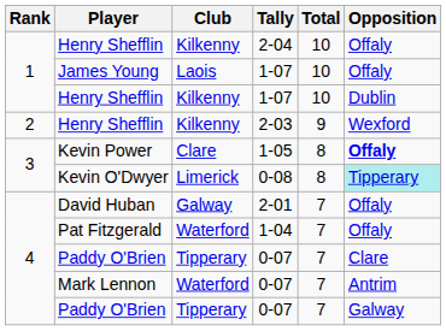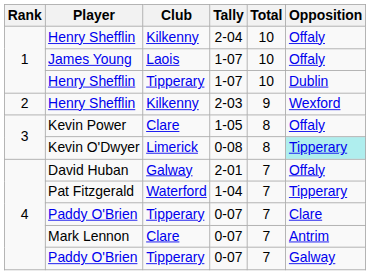Henry Shefflin / 1-07 | Club: Kilkenny -> Tipperary
Kevin Power | Opposition: bold -> normal
Pat Fitzgerald | Opposition: Offaly -> Tipperary
Mark Lennon | Club: Waterford -> Clare
